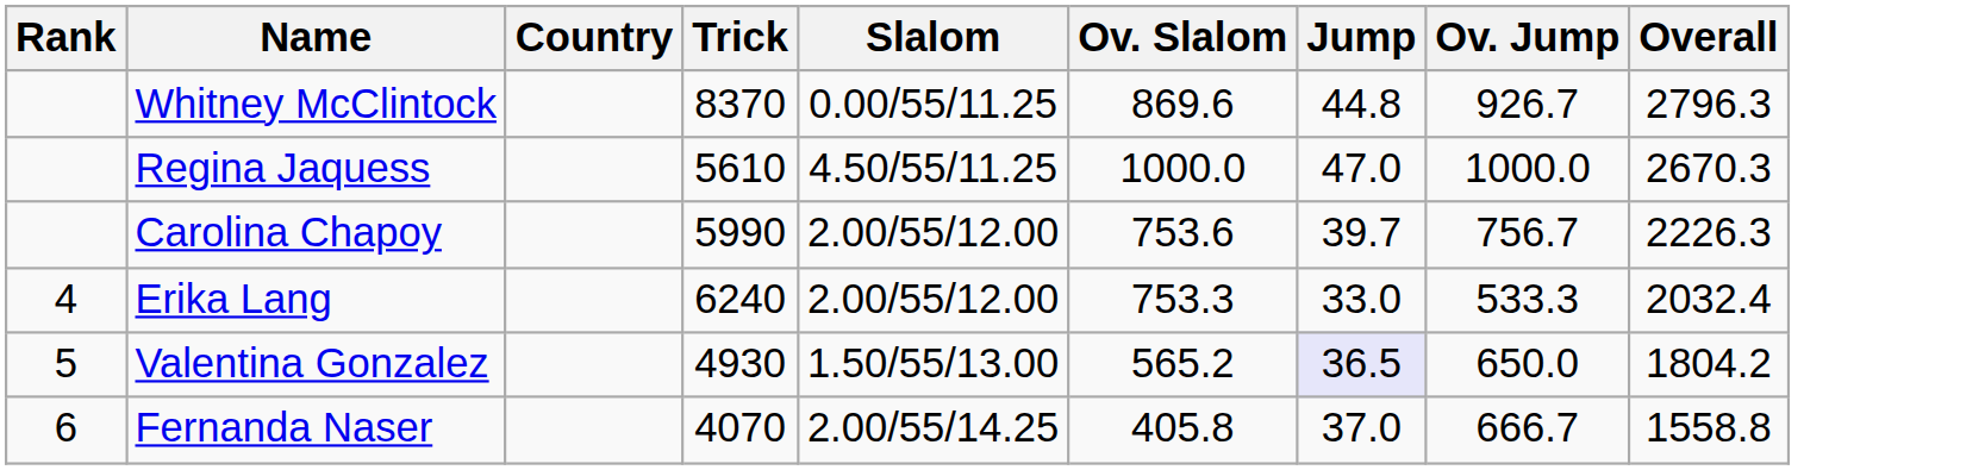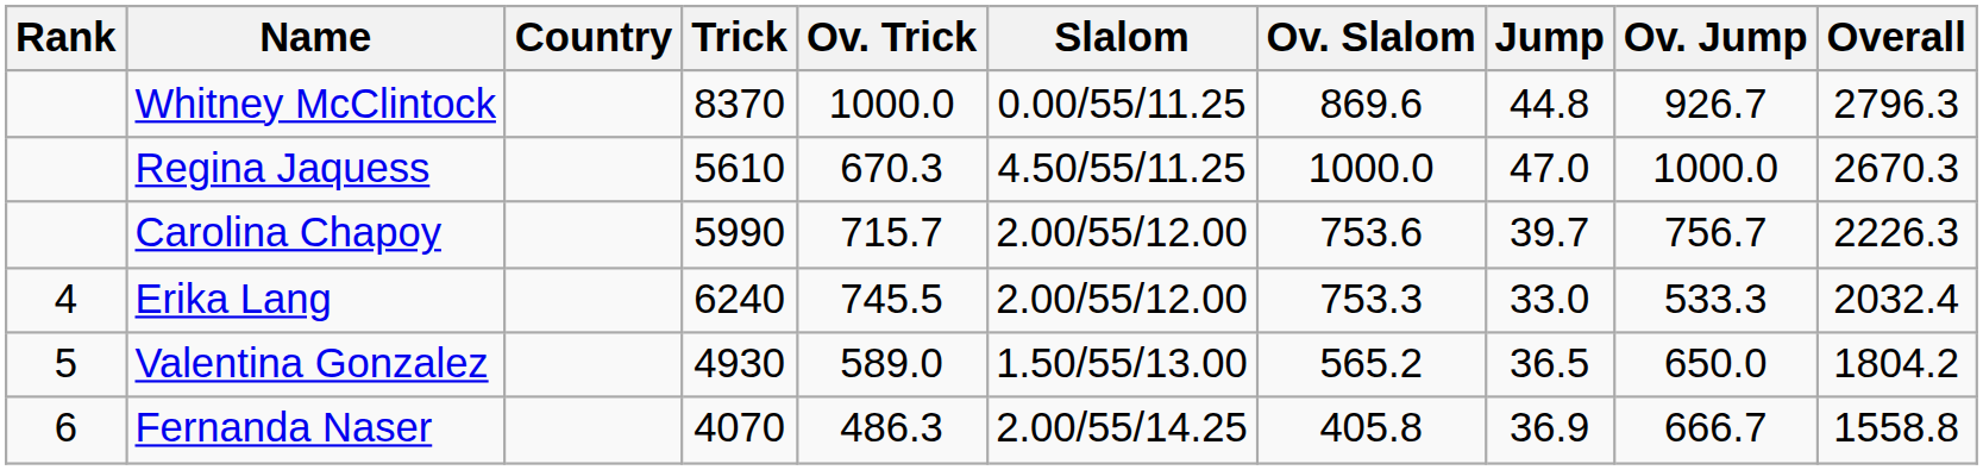+ column: Ov. Trick | 1000.0 | 670.3 | 715.7 | 745.5 | 589.0 | 486.3
Valentina Gonzalez | Jump: lavender background -> no background
Fernanda Naser | Jump: 37.0 -> 36.9
